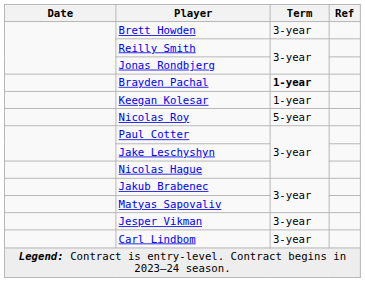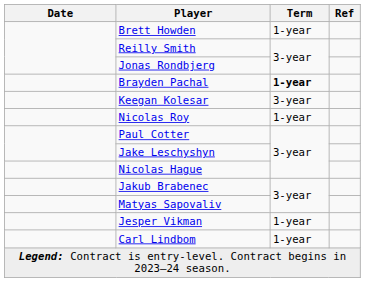Brett Howden | Term: 3-year -> 1-year
Keegan Kolesar | Term: 1-year -> 3-year
Nicolas Roy | Term: 5-year -> 1-year
Jesper Vikman | Term: 3-year -> 1-year
Carl Lindbom | Term: 3-year -> 1-year
